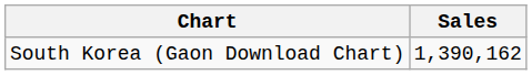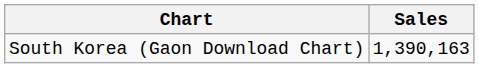South Korea (Gaon Download Chart) | Sales: 1,390,162 -> 1,390,163
